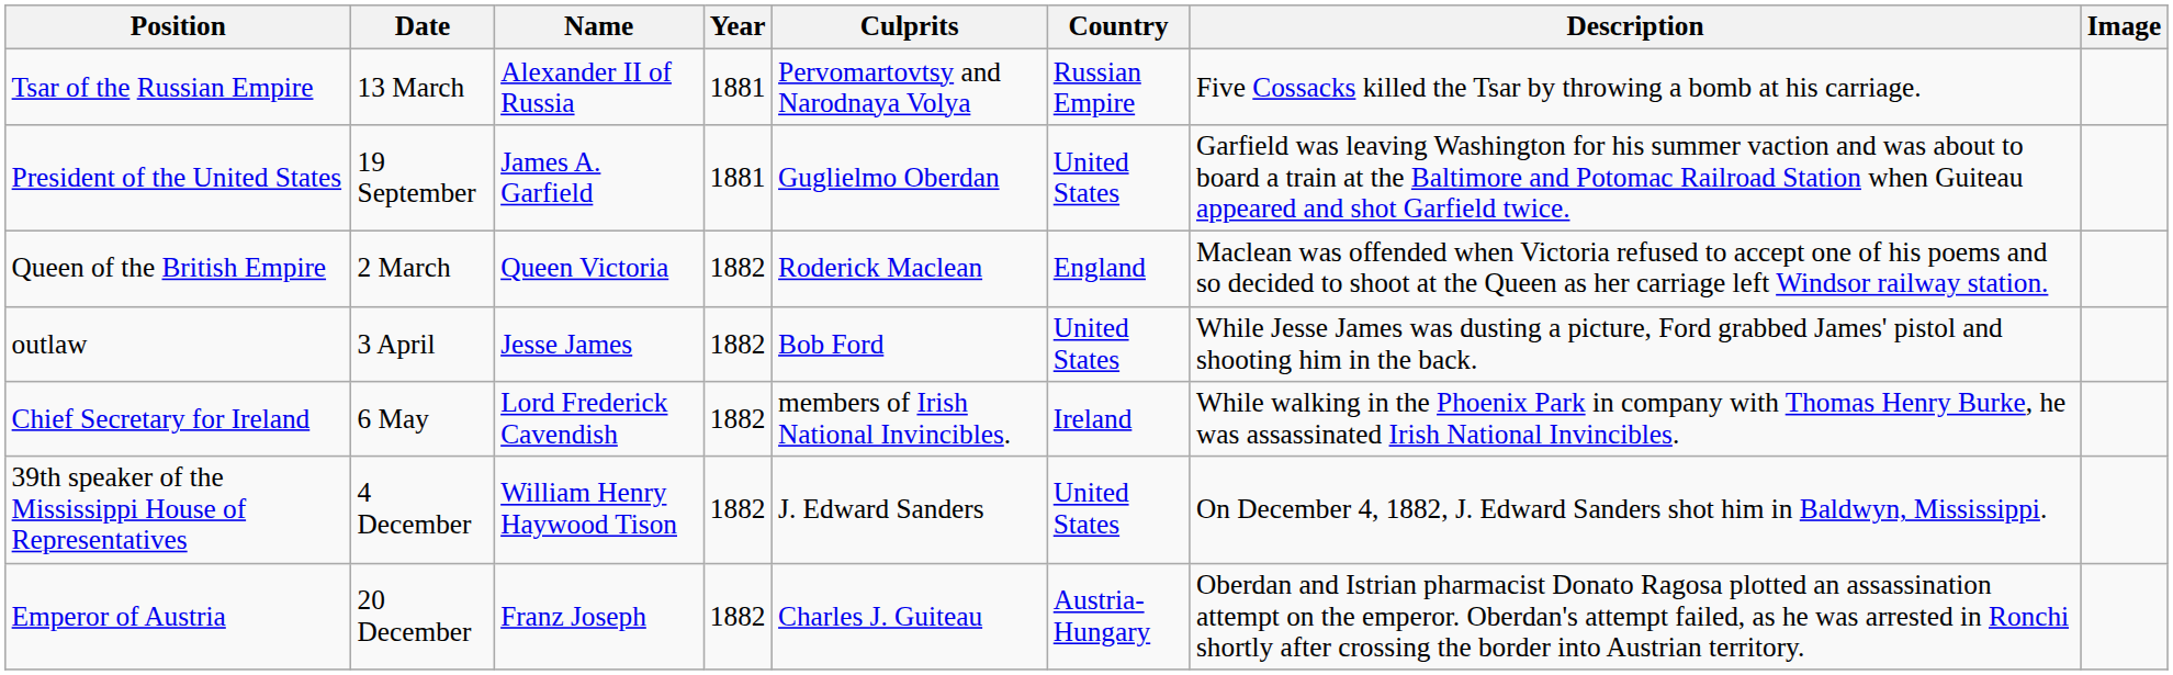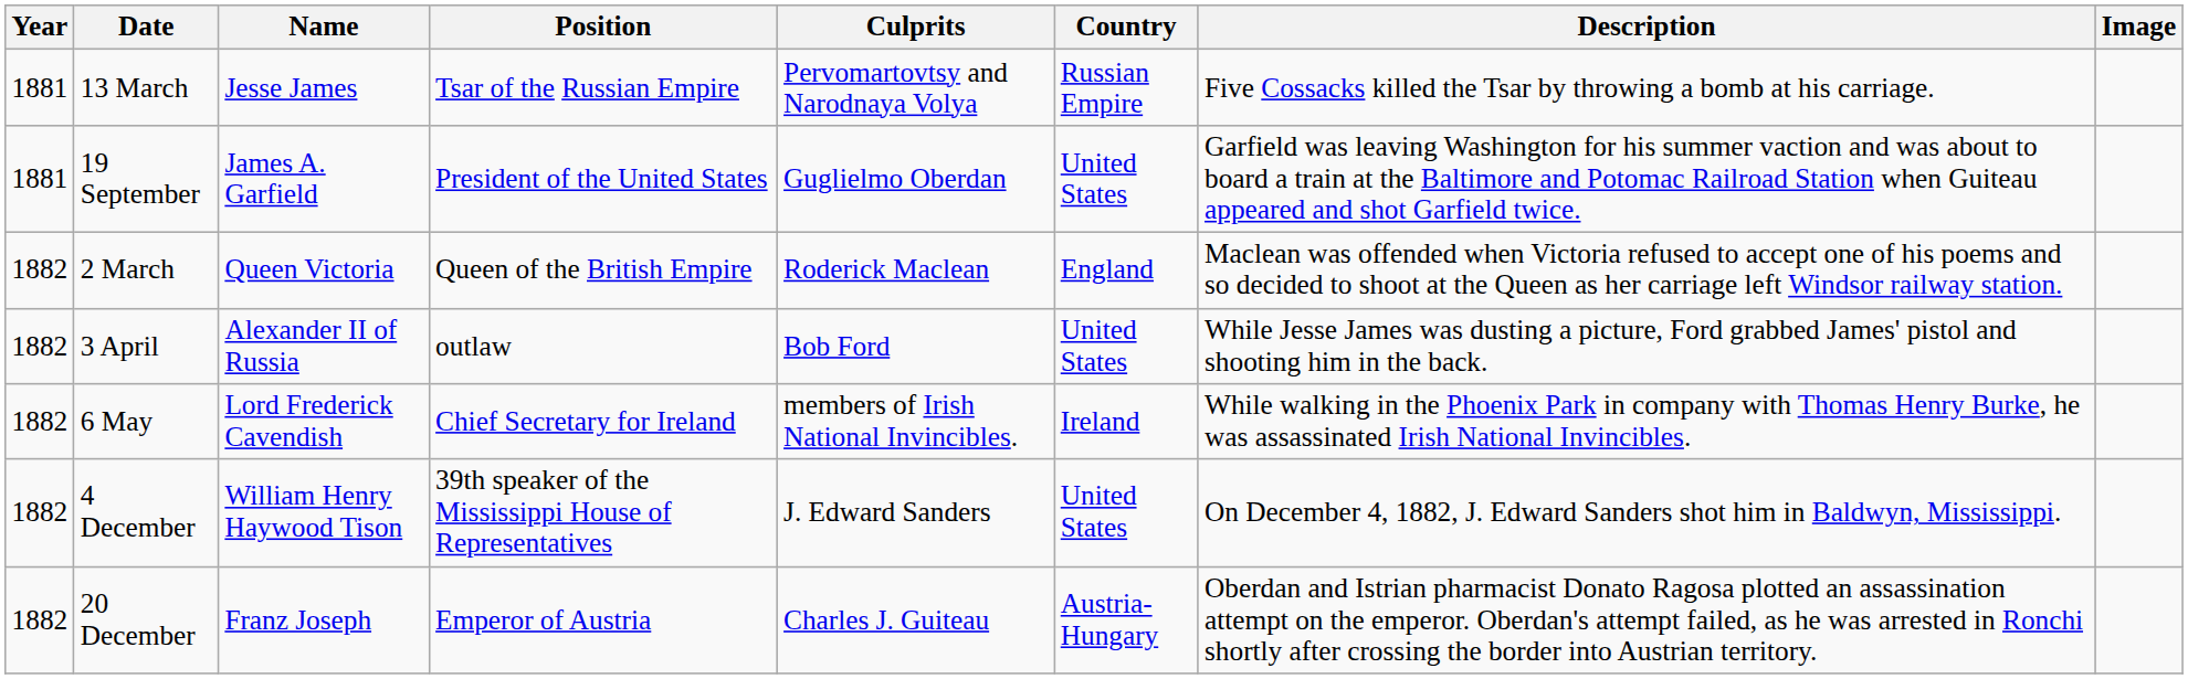columns swapped: Year <-> Position
13 March | Name: Alexander II of Russia -> Jesse James
3 April | Name: Jesse James -> Alexander II of Russia
